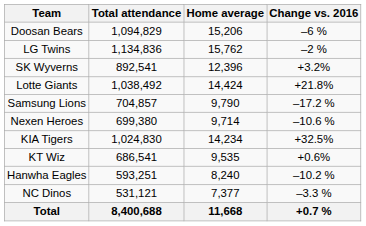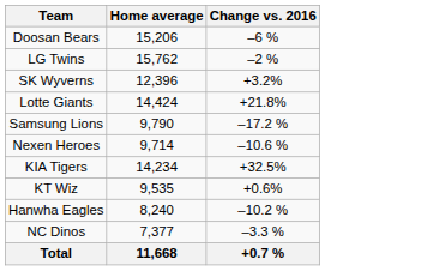- column: Total attendance | 1,094,829 | 1,134,836 | 892,541 | 1,038,492 | 704,857 | 699,380 | 1,024,830 | 686,541 | 593,251 | 531,121 | 8,400,688
